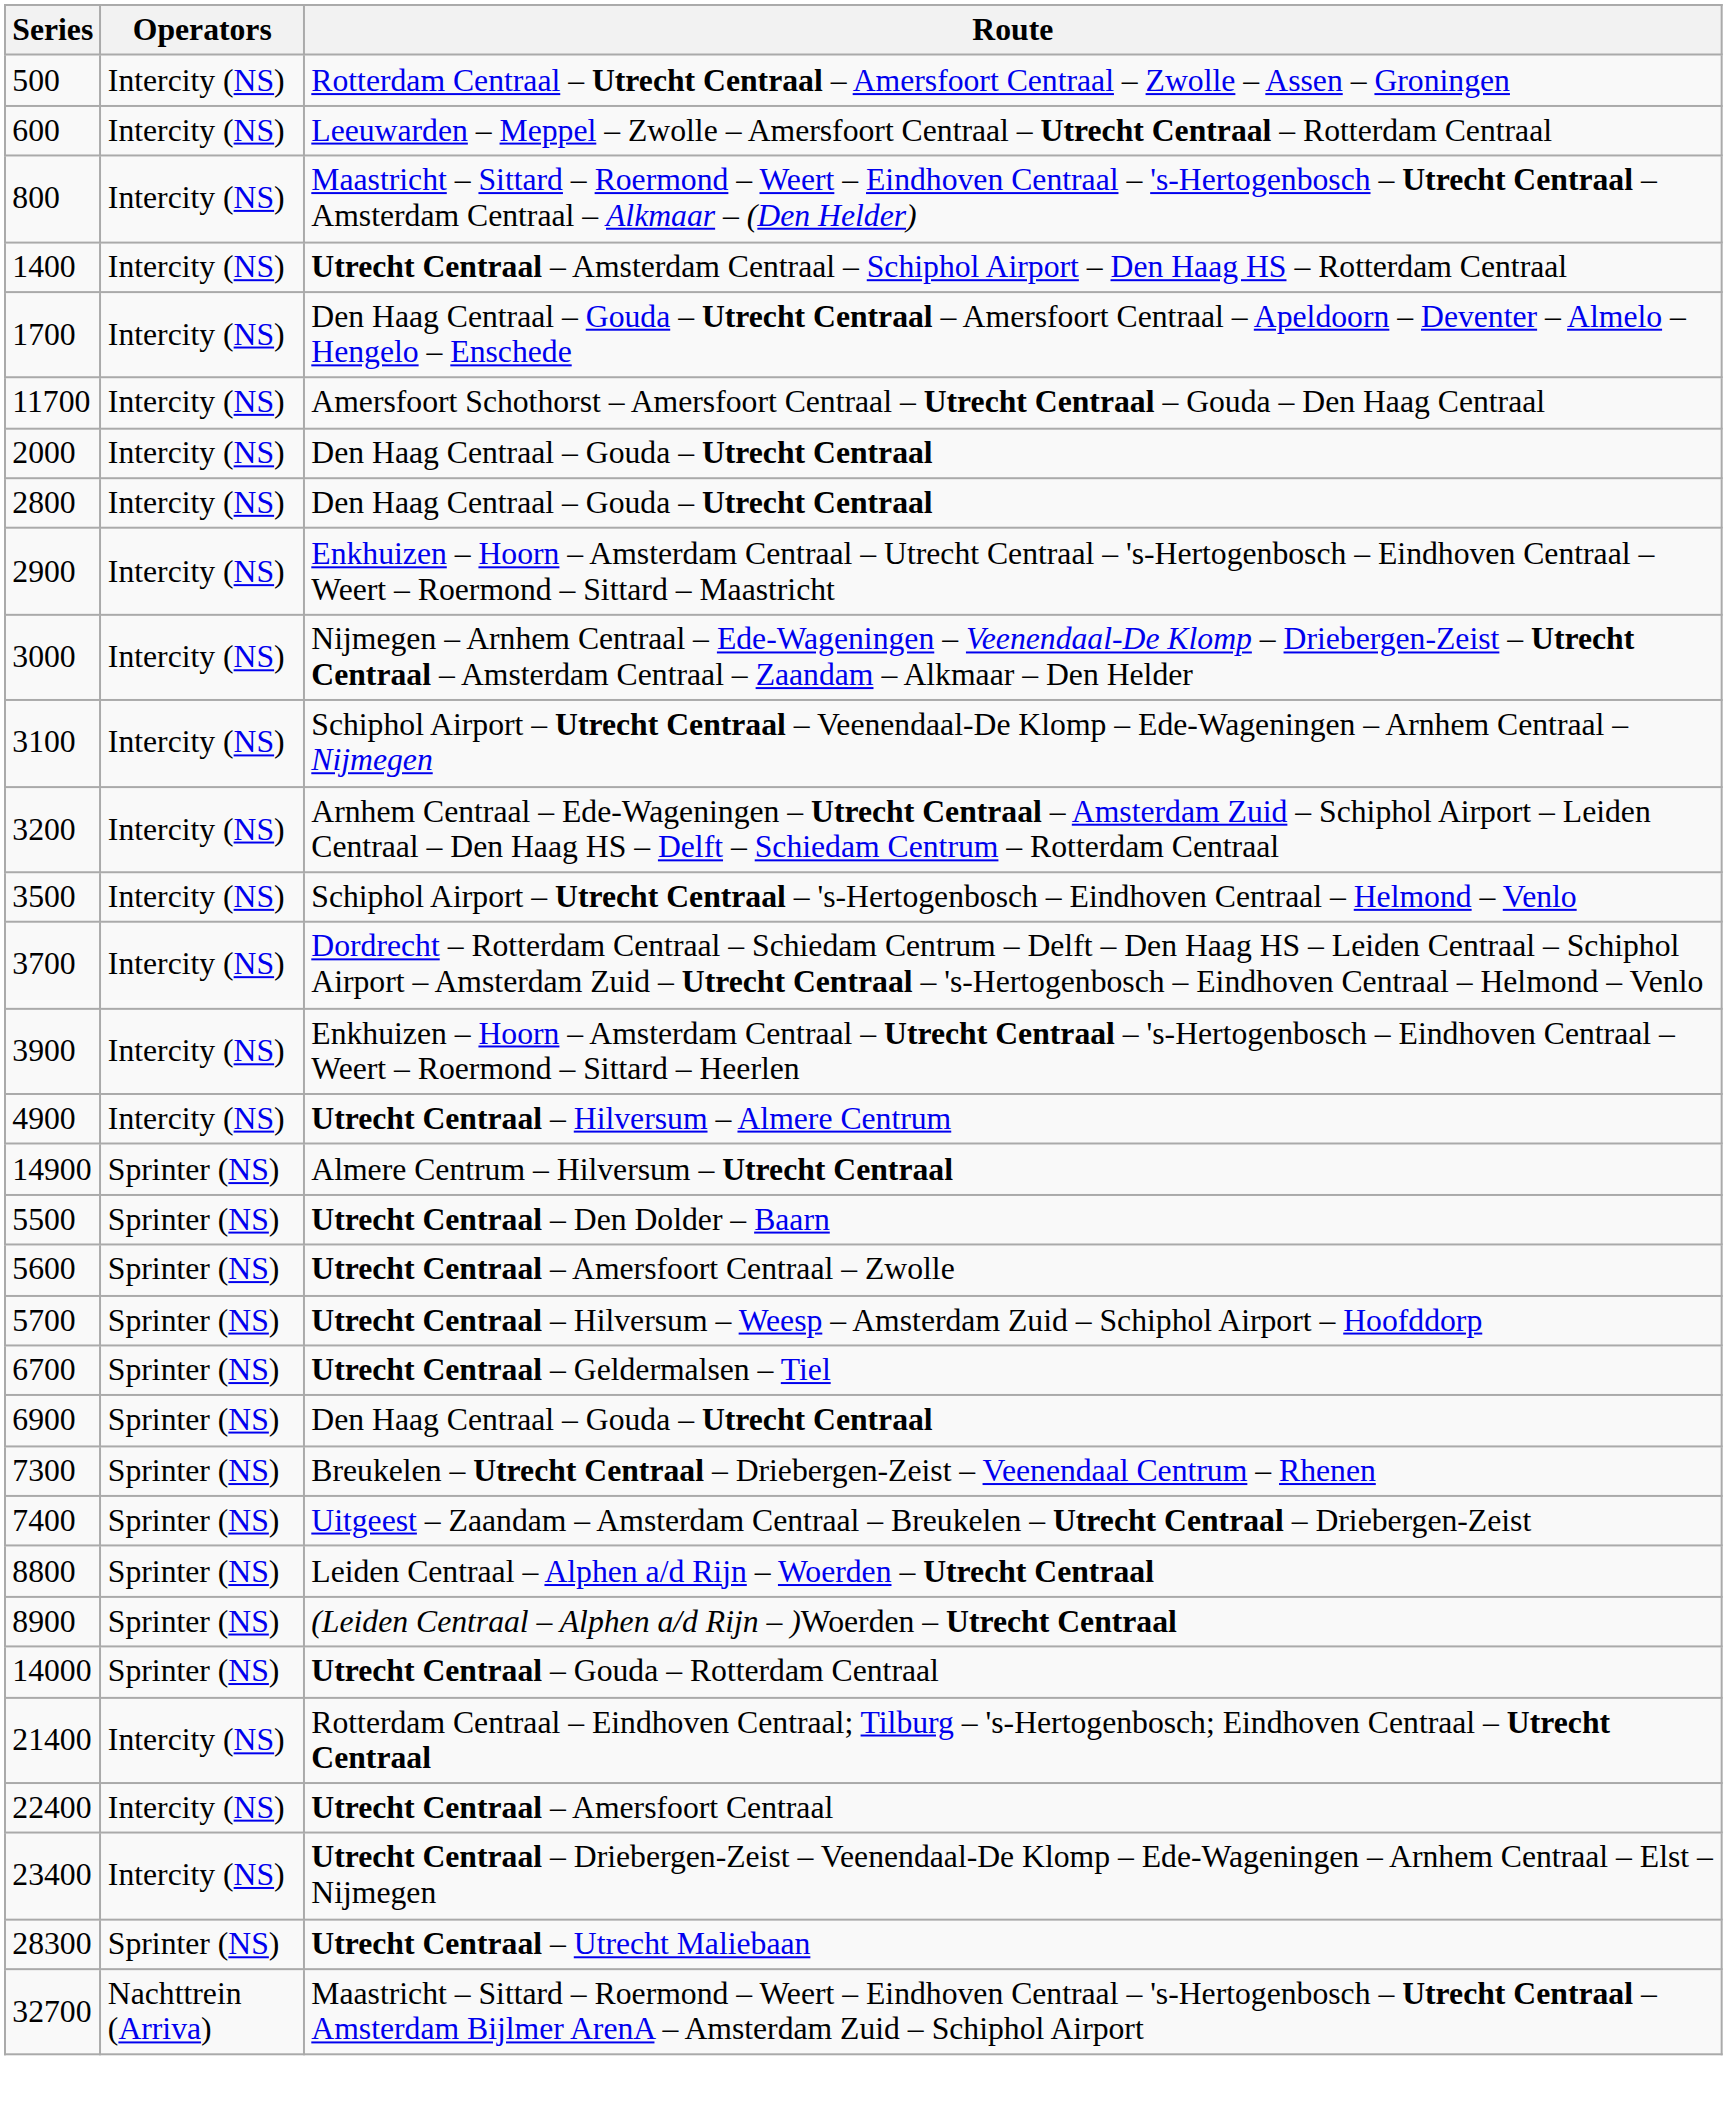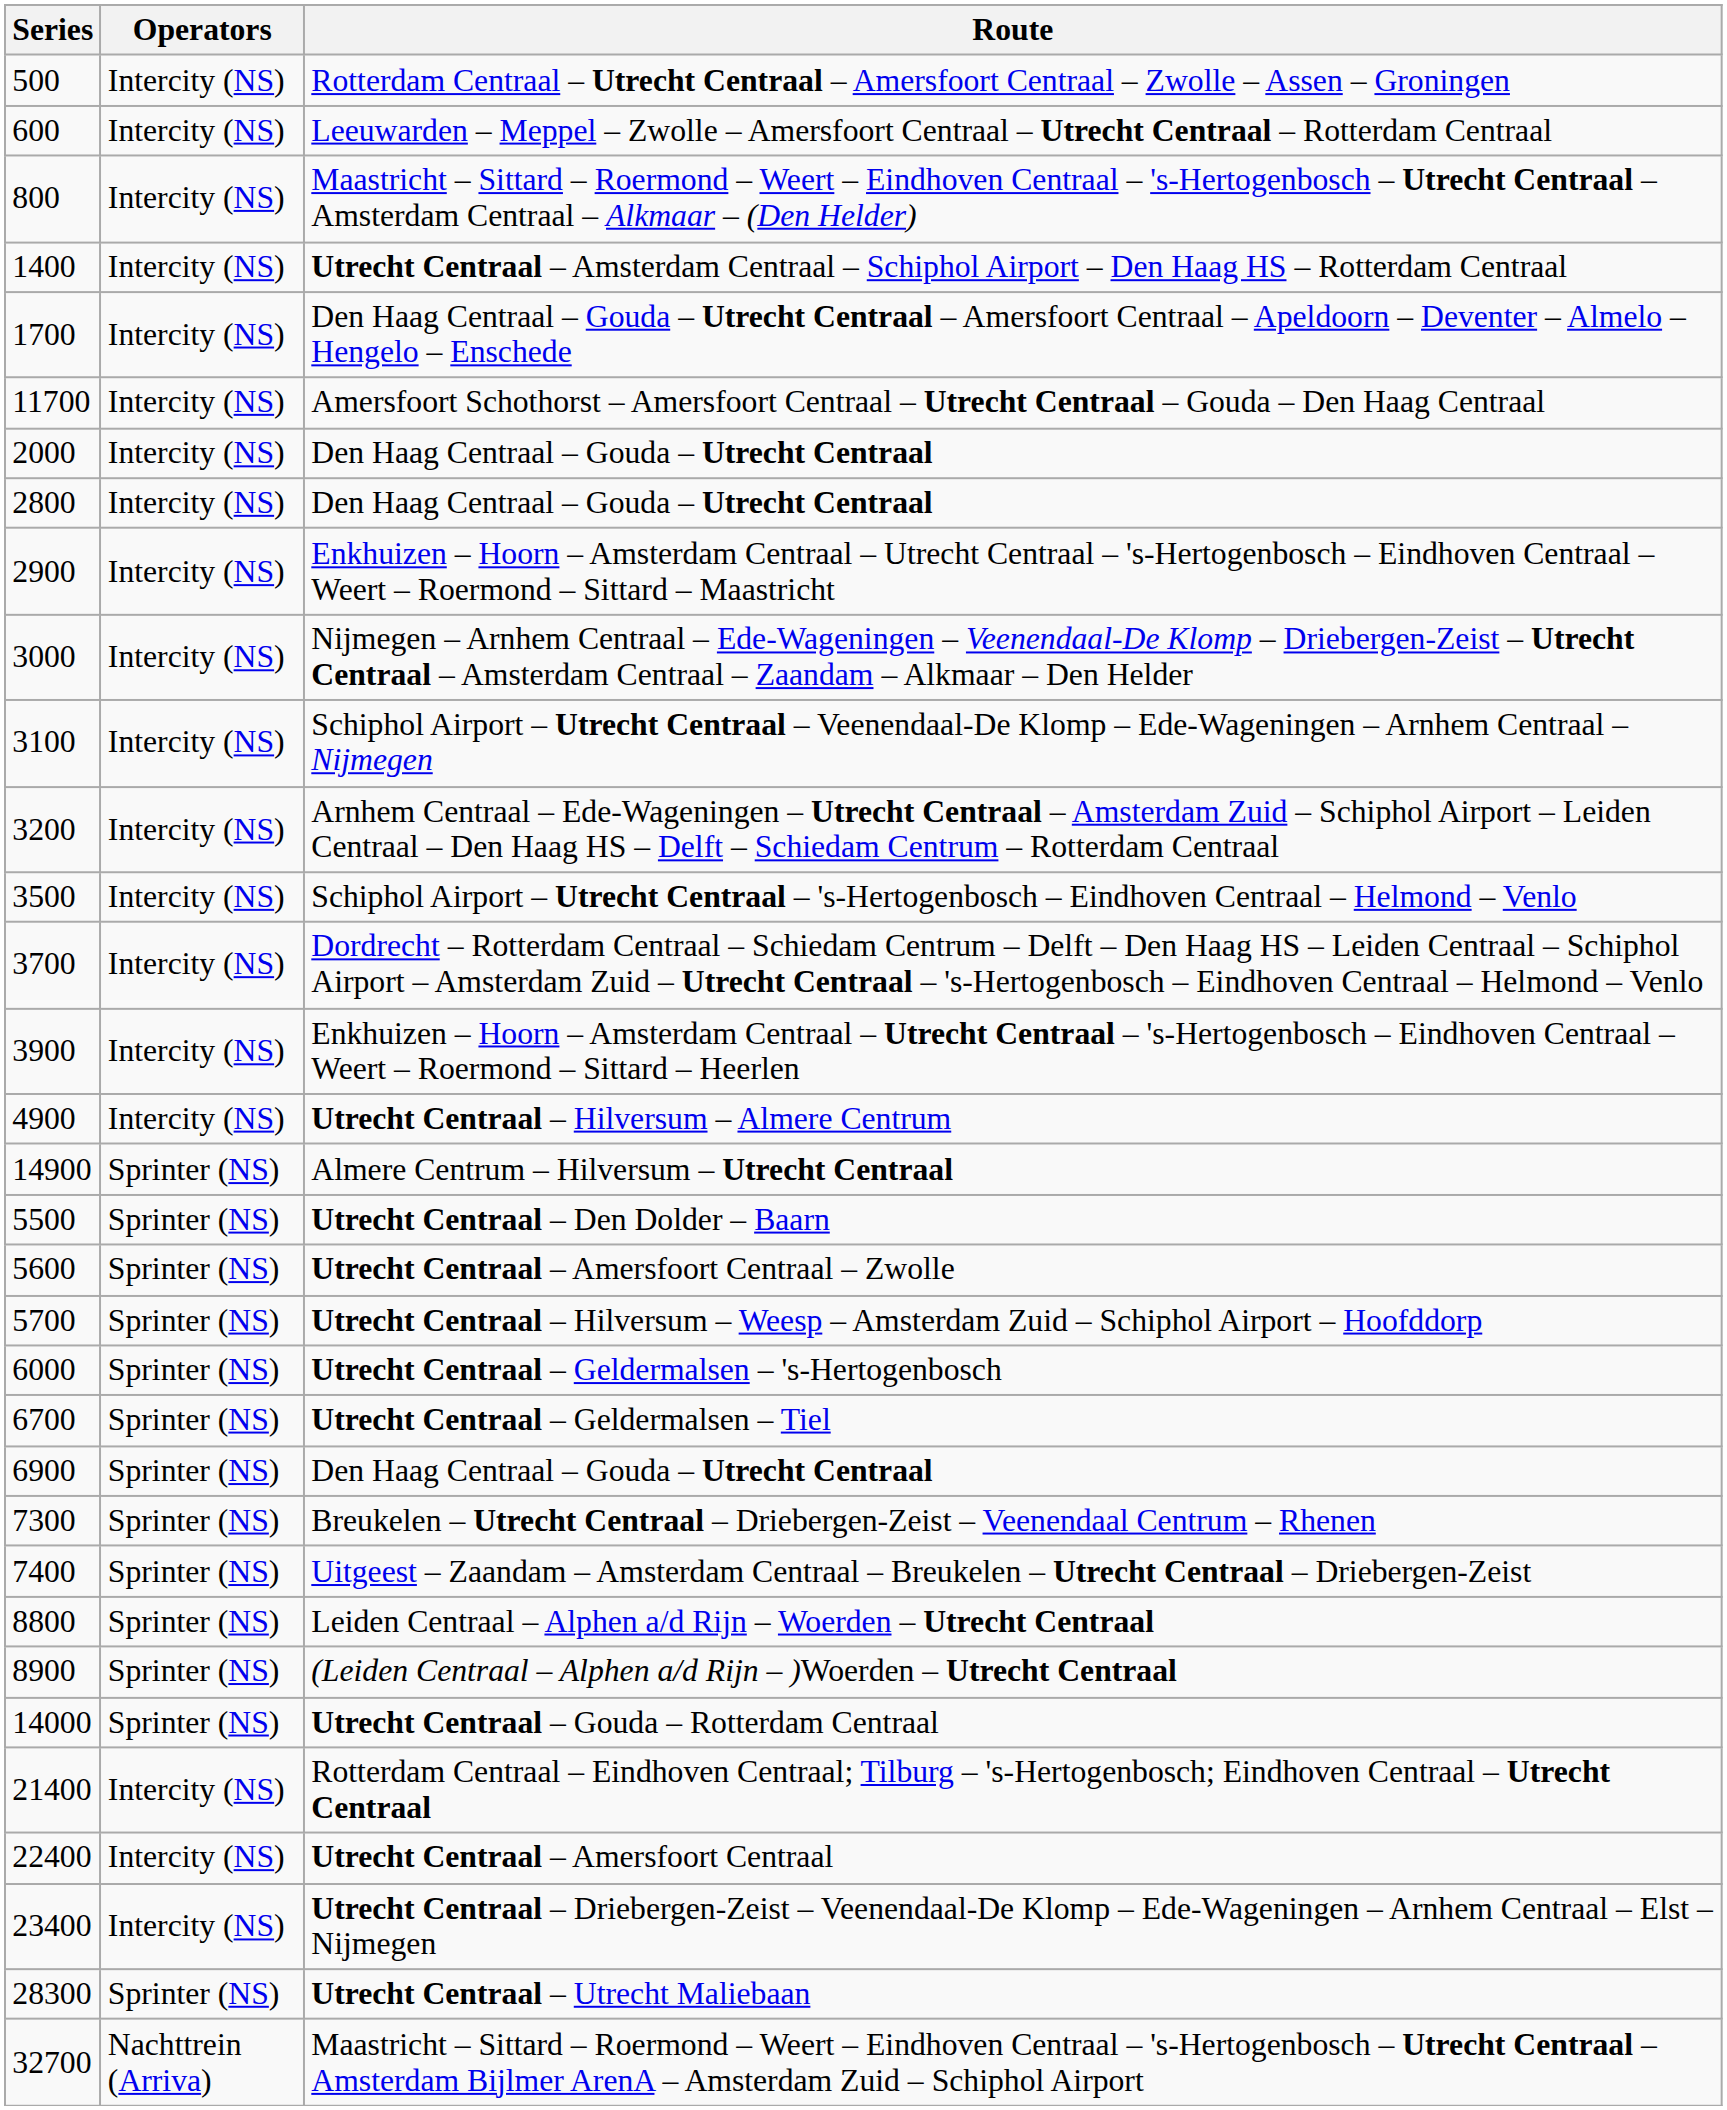+ row: 6000 | Sprinter (NS) | Utrecht Centraal – Geldermalsen – 's-Hertogenbosch
